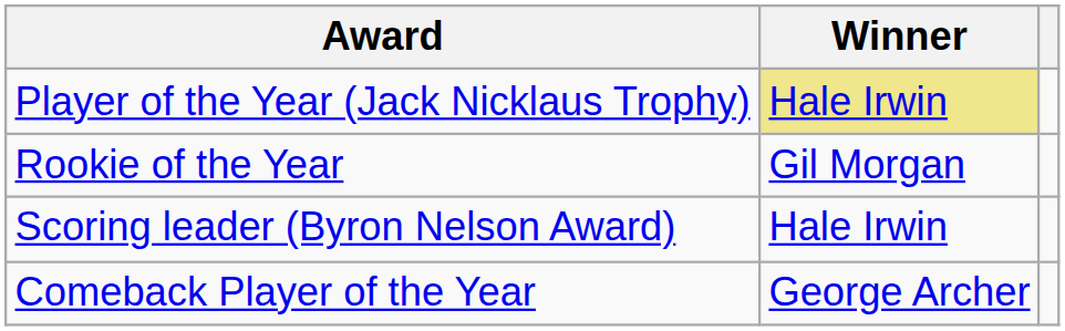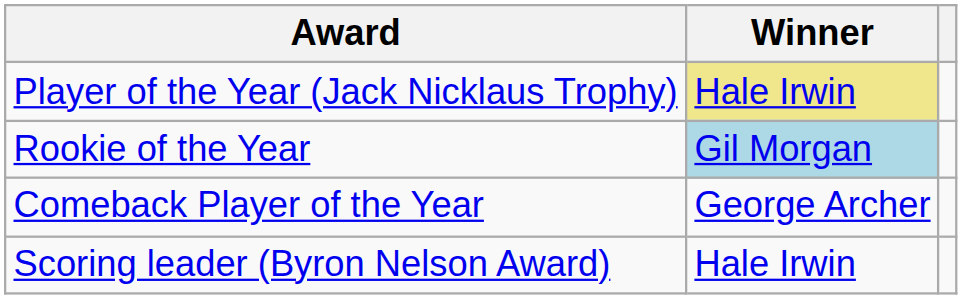Rookie of the Year | Winner: no background -> lightblue background
rows swapped: Scoring leader (Byron Nelson Award) <-> Comeback Player of the Year
